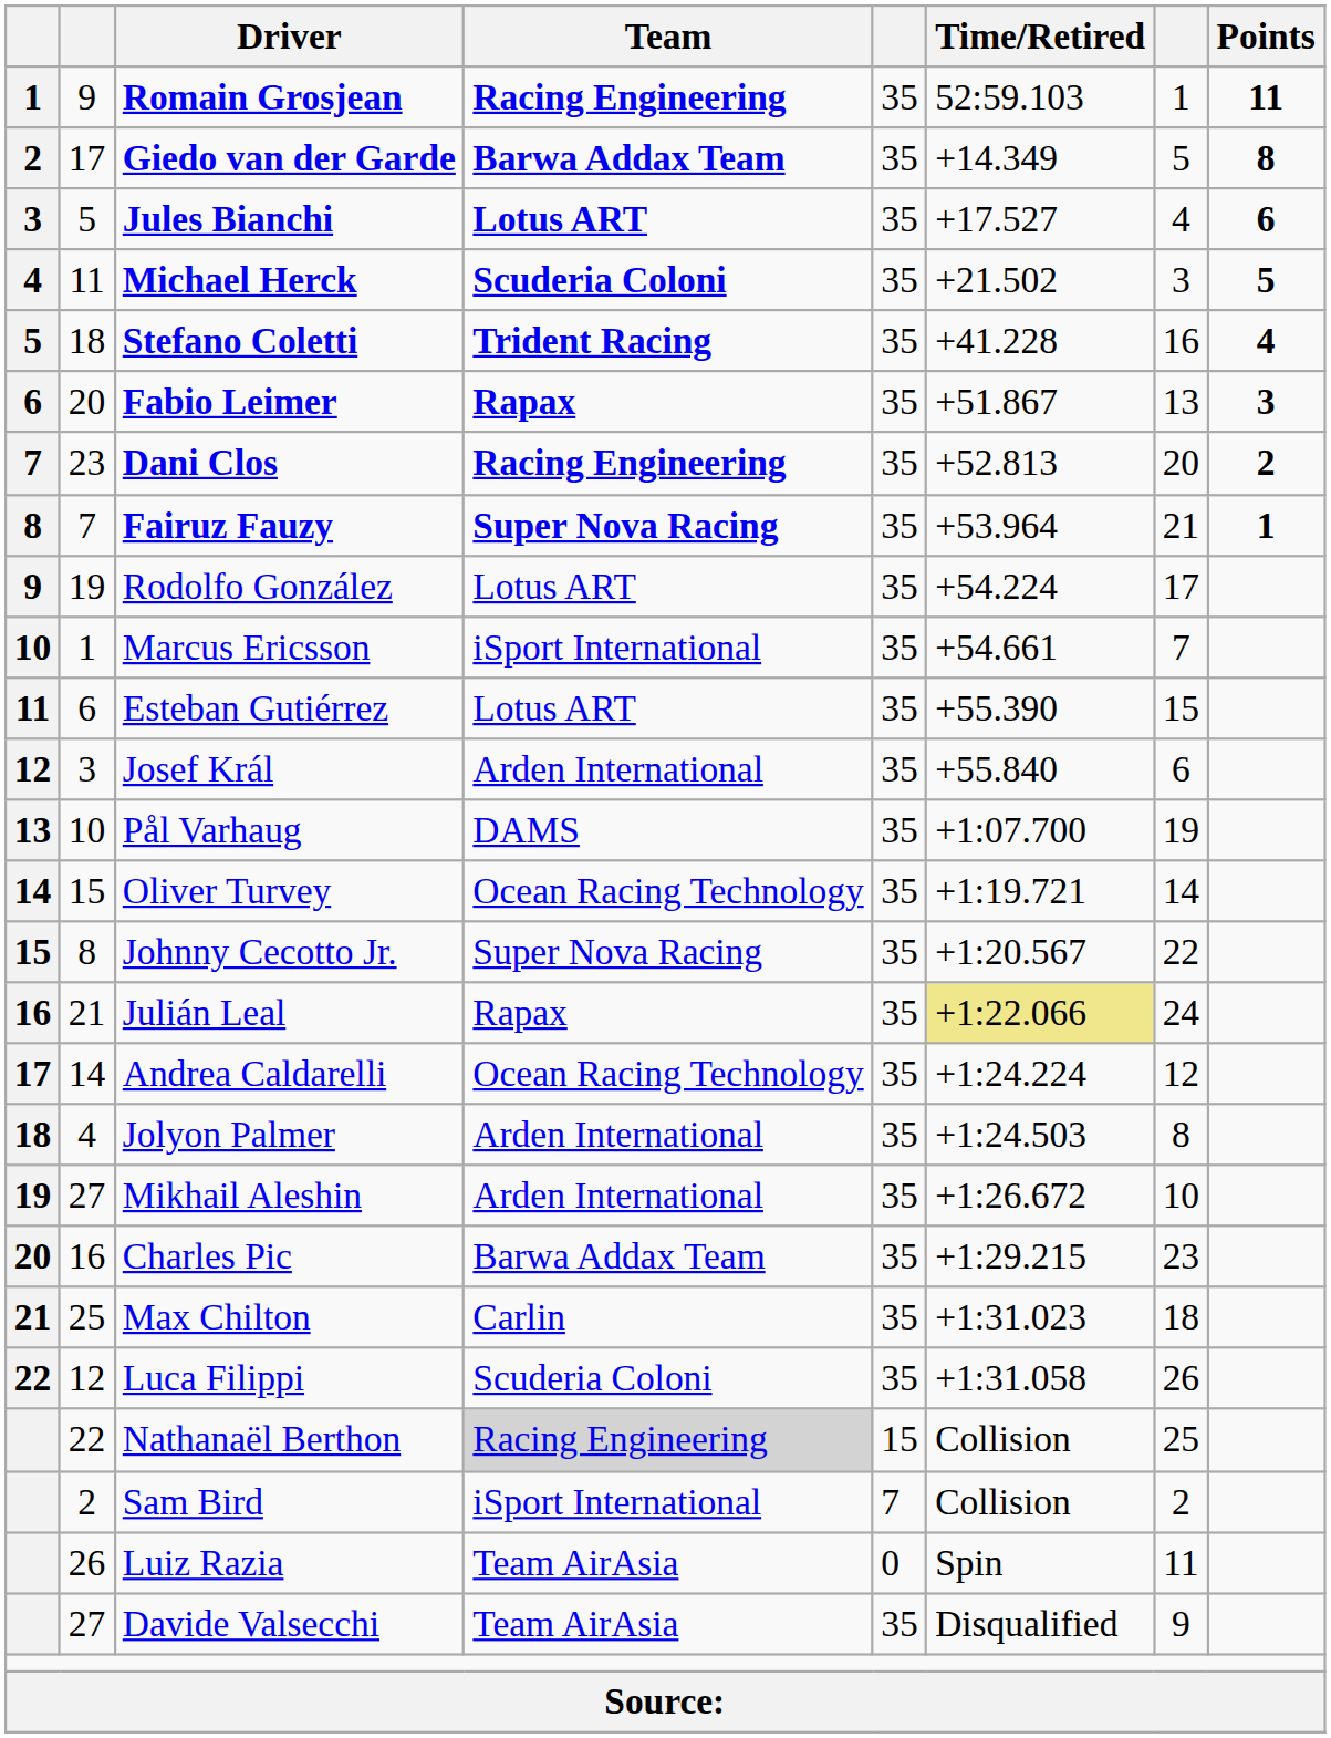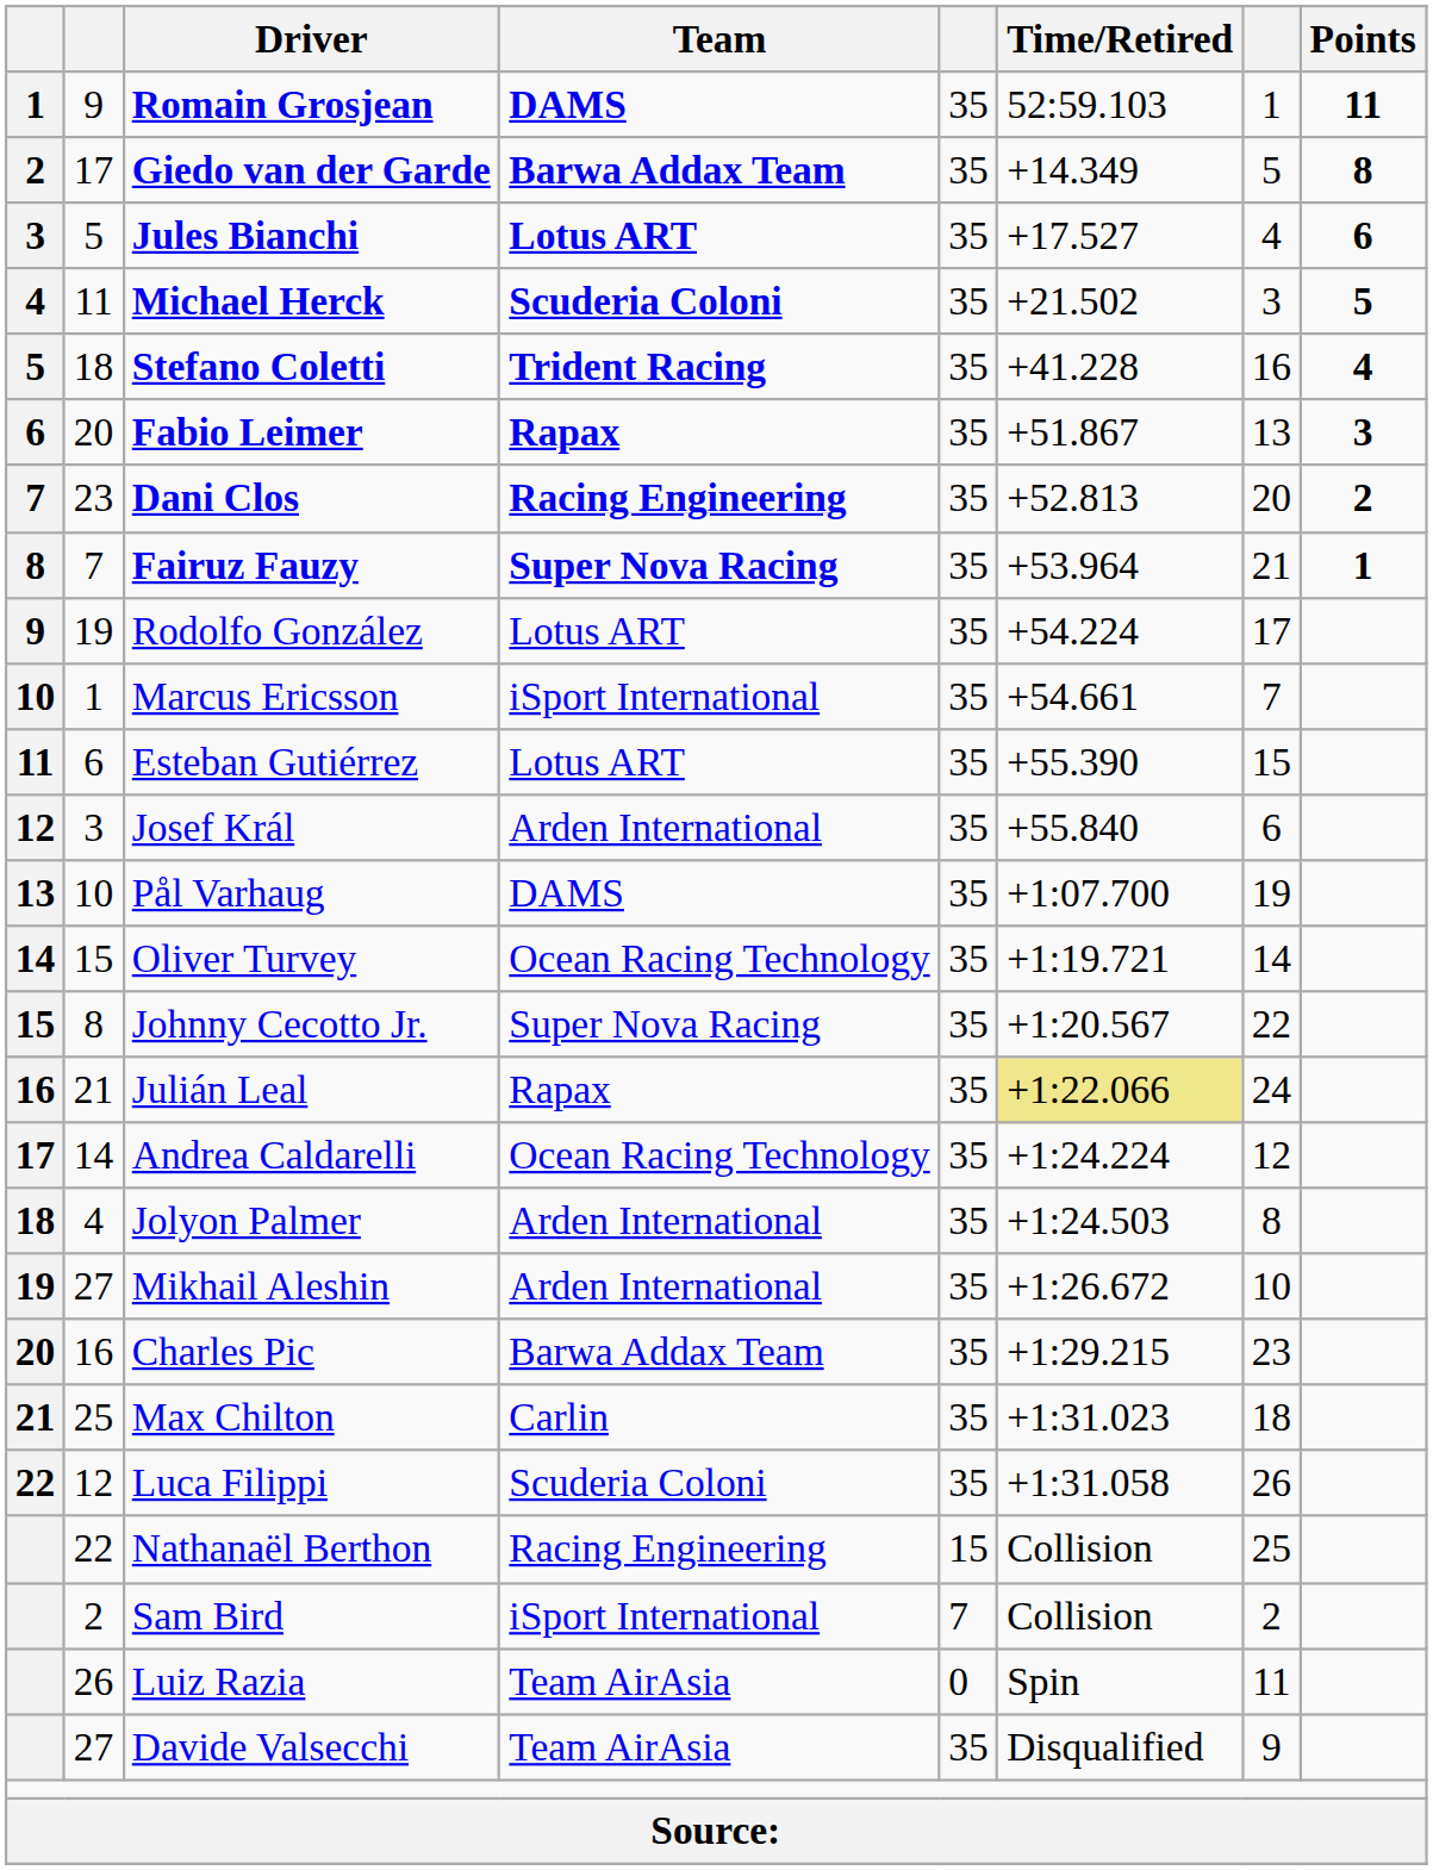Romain Grosjean | Team: Racing Engineering -> DAMS
Nathanaël Berthon | Team: lightgrey background -> no background
